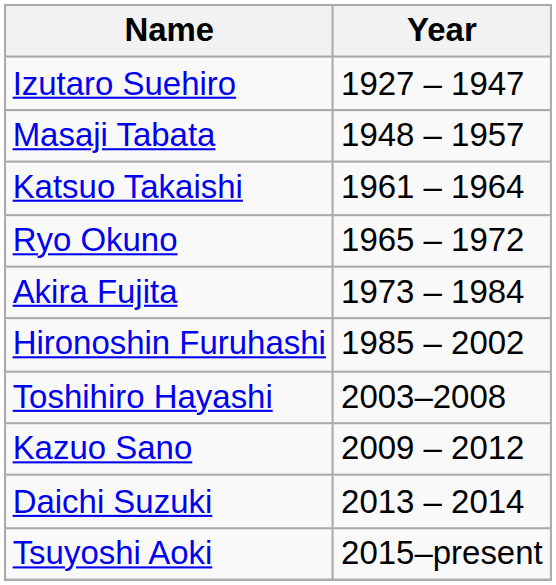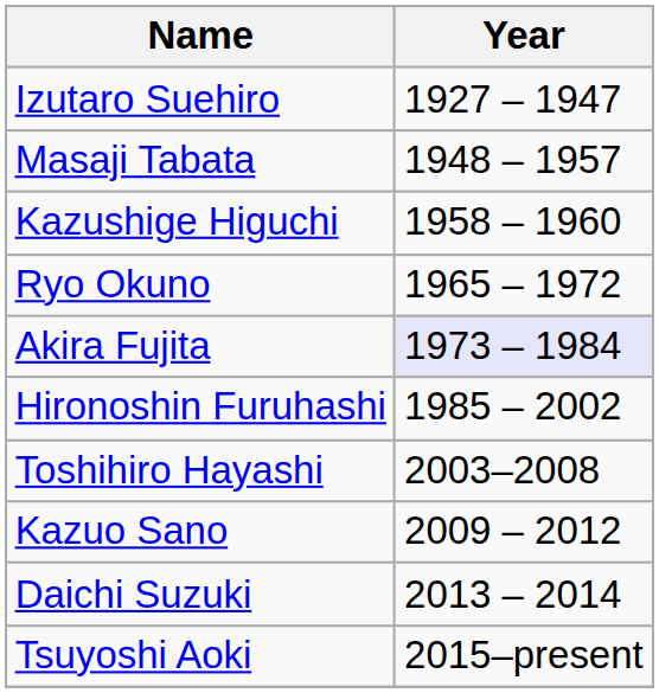+ row: Kazushige Higuchi | 1958 – 1960
- row: Katsuo Takaishi | 1961 – 1964
Akira Fujita | Year: no background -> lavender background
